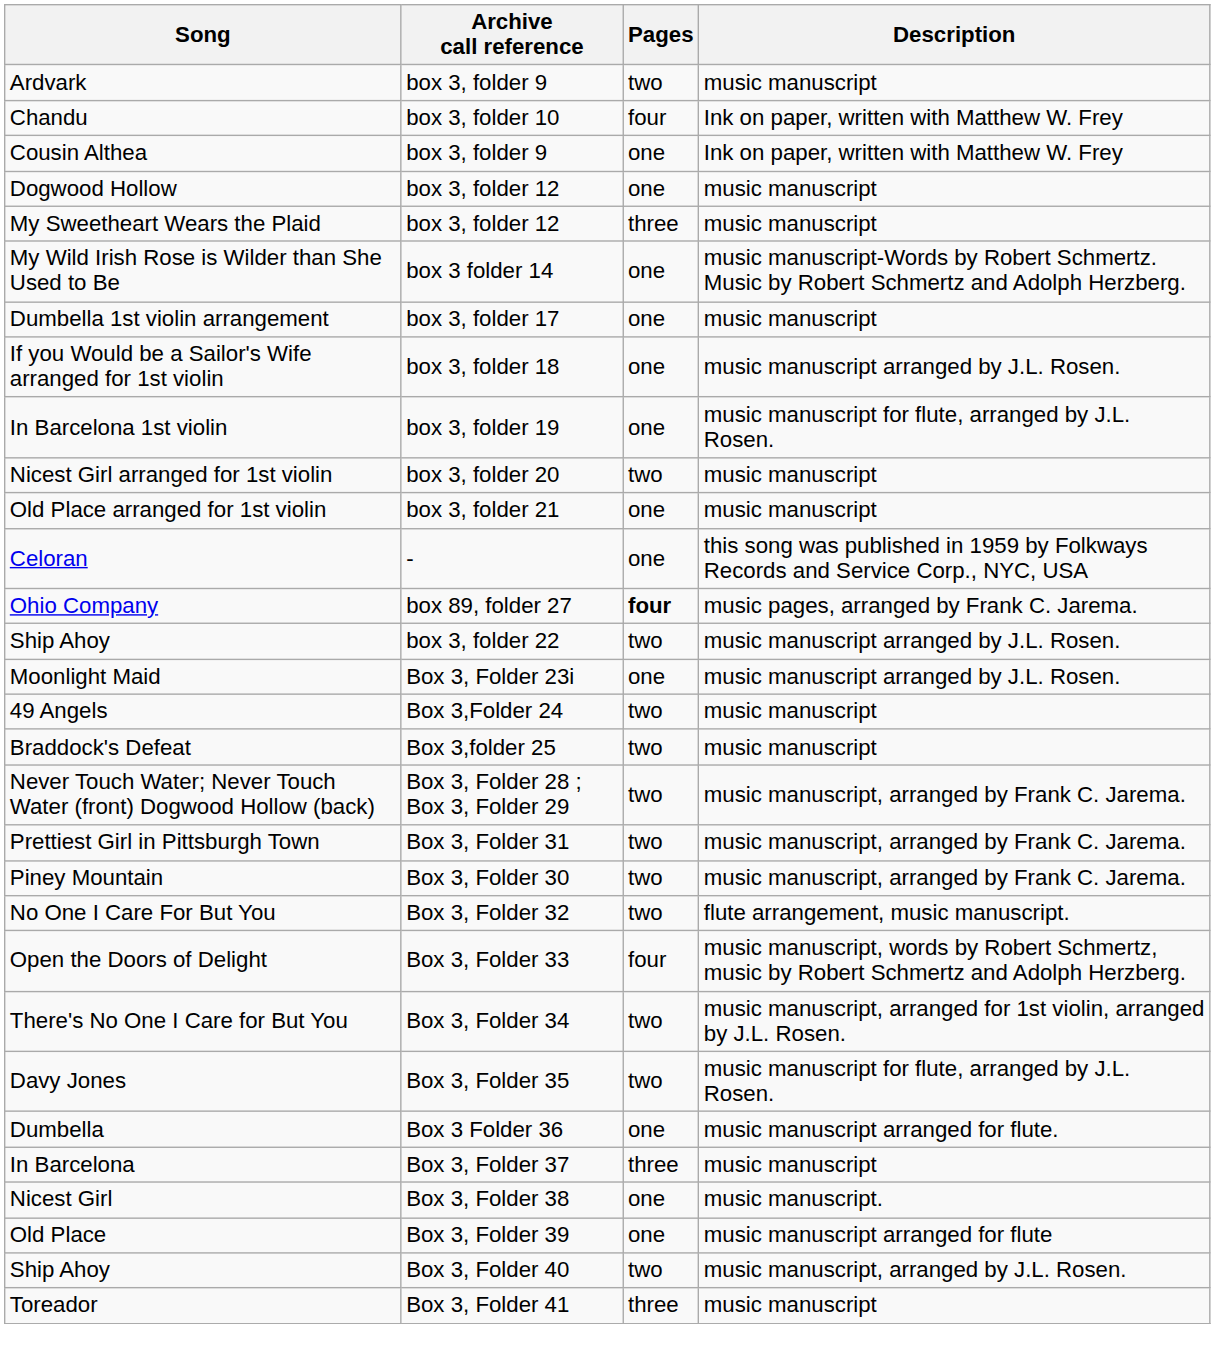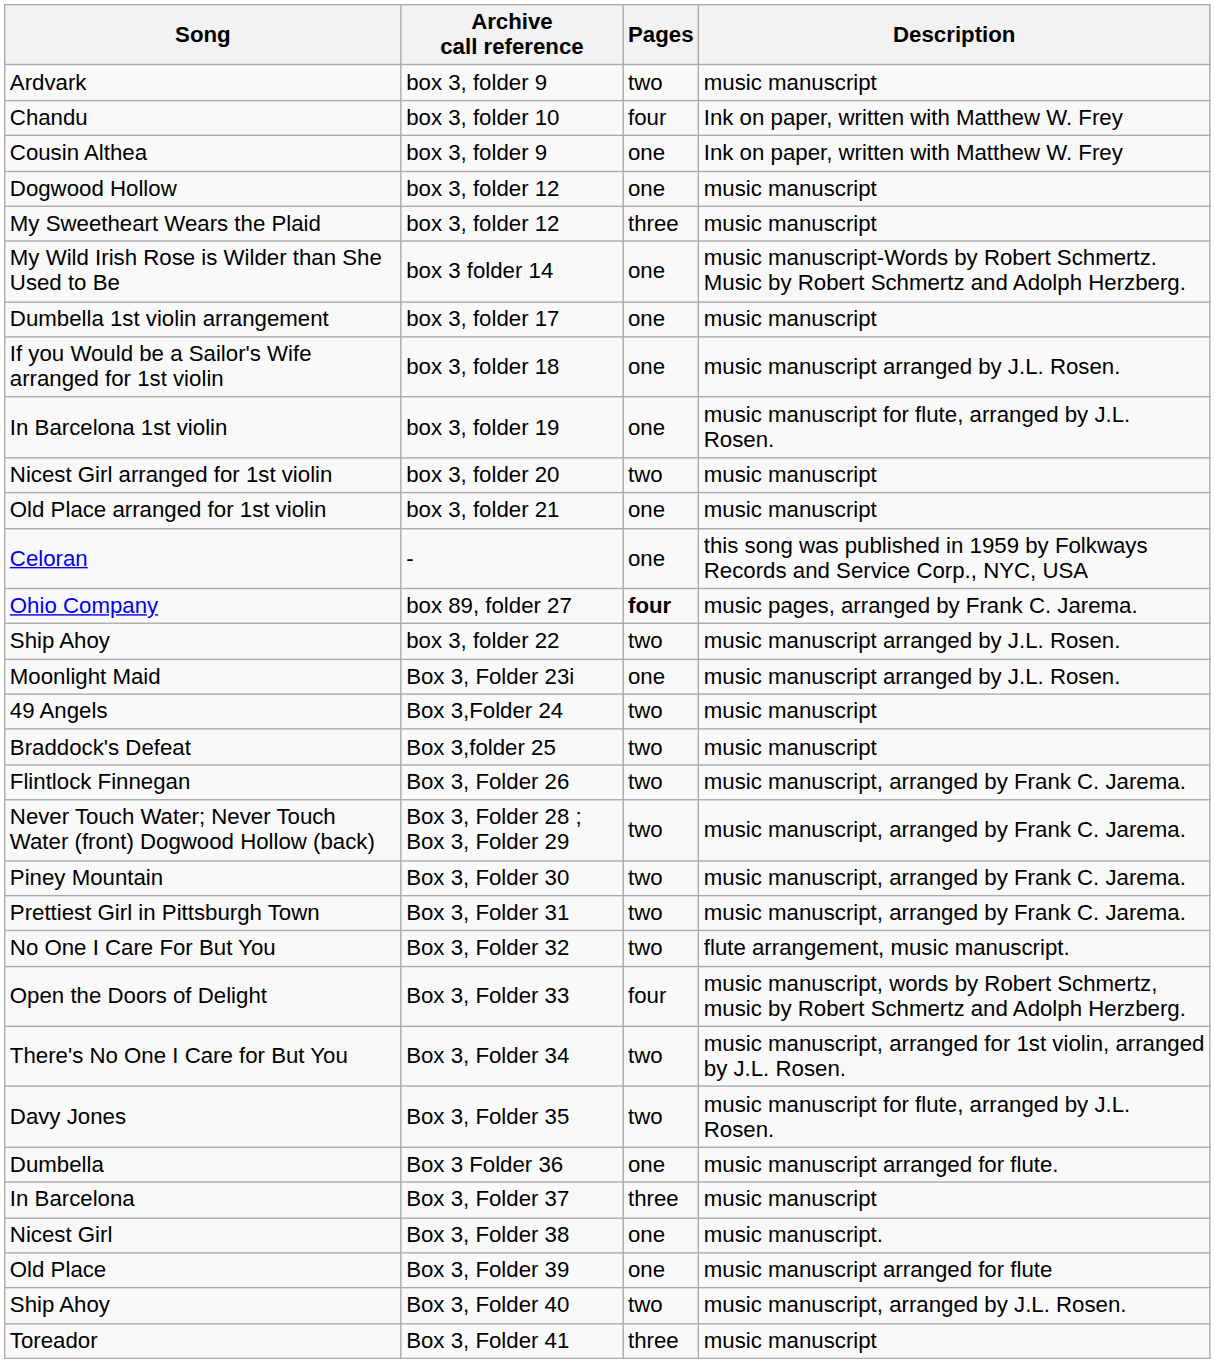+ row: Flintlock Finnegan | Box 3, Folder 26 | two | music manuscript, arranged by Frank C. Jarema.
rows swapped: Piney Mountain <-> Prettiest Girl in Pittsburgh Town
